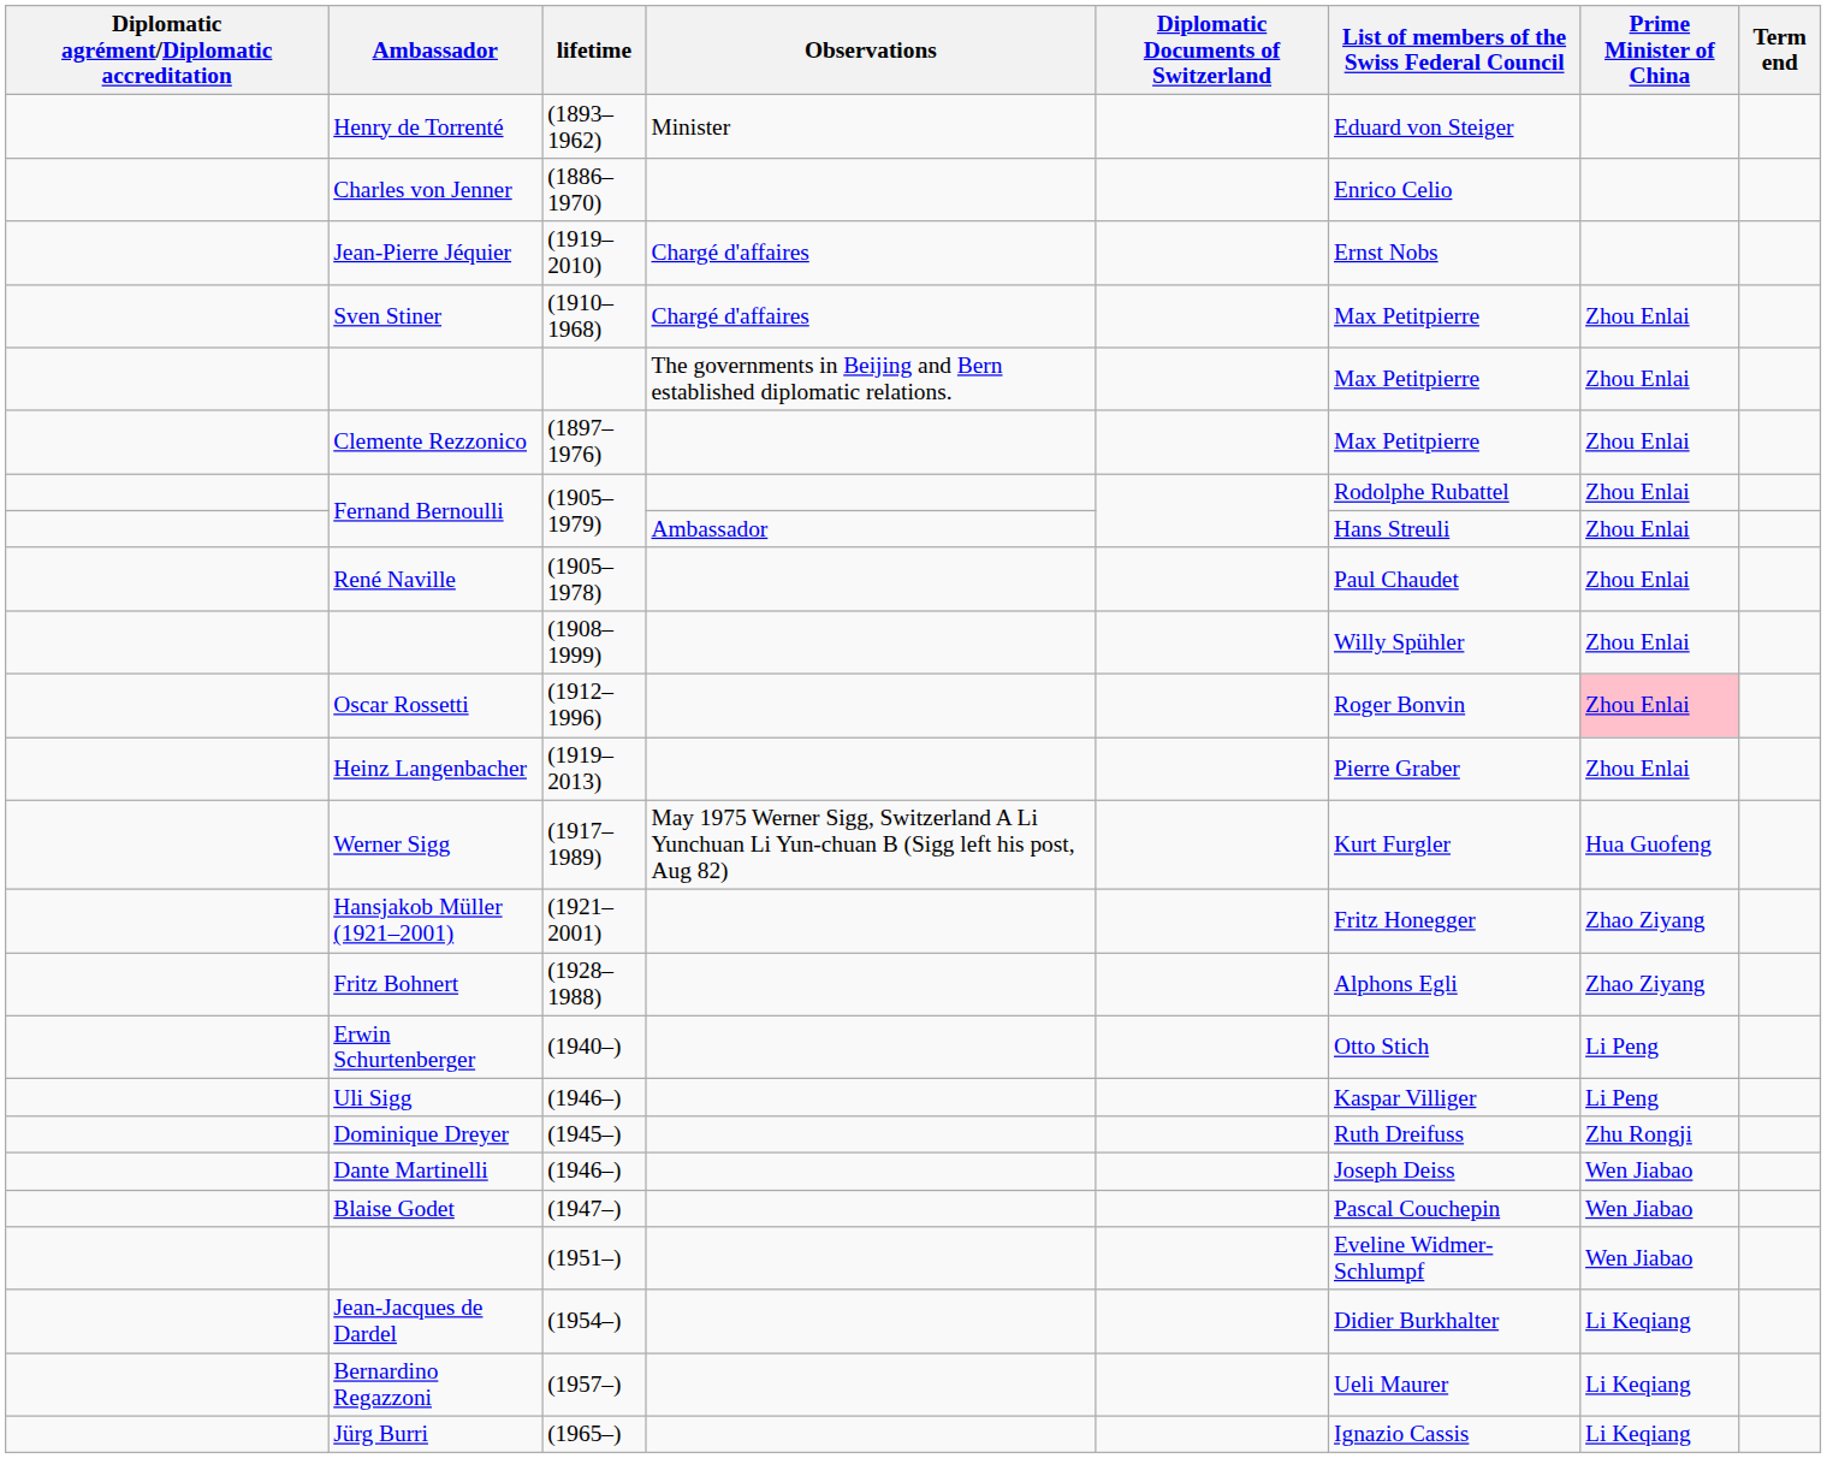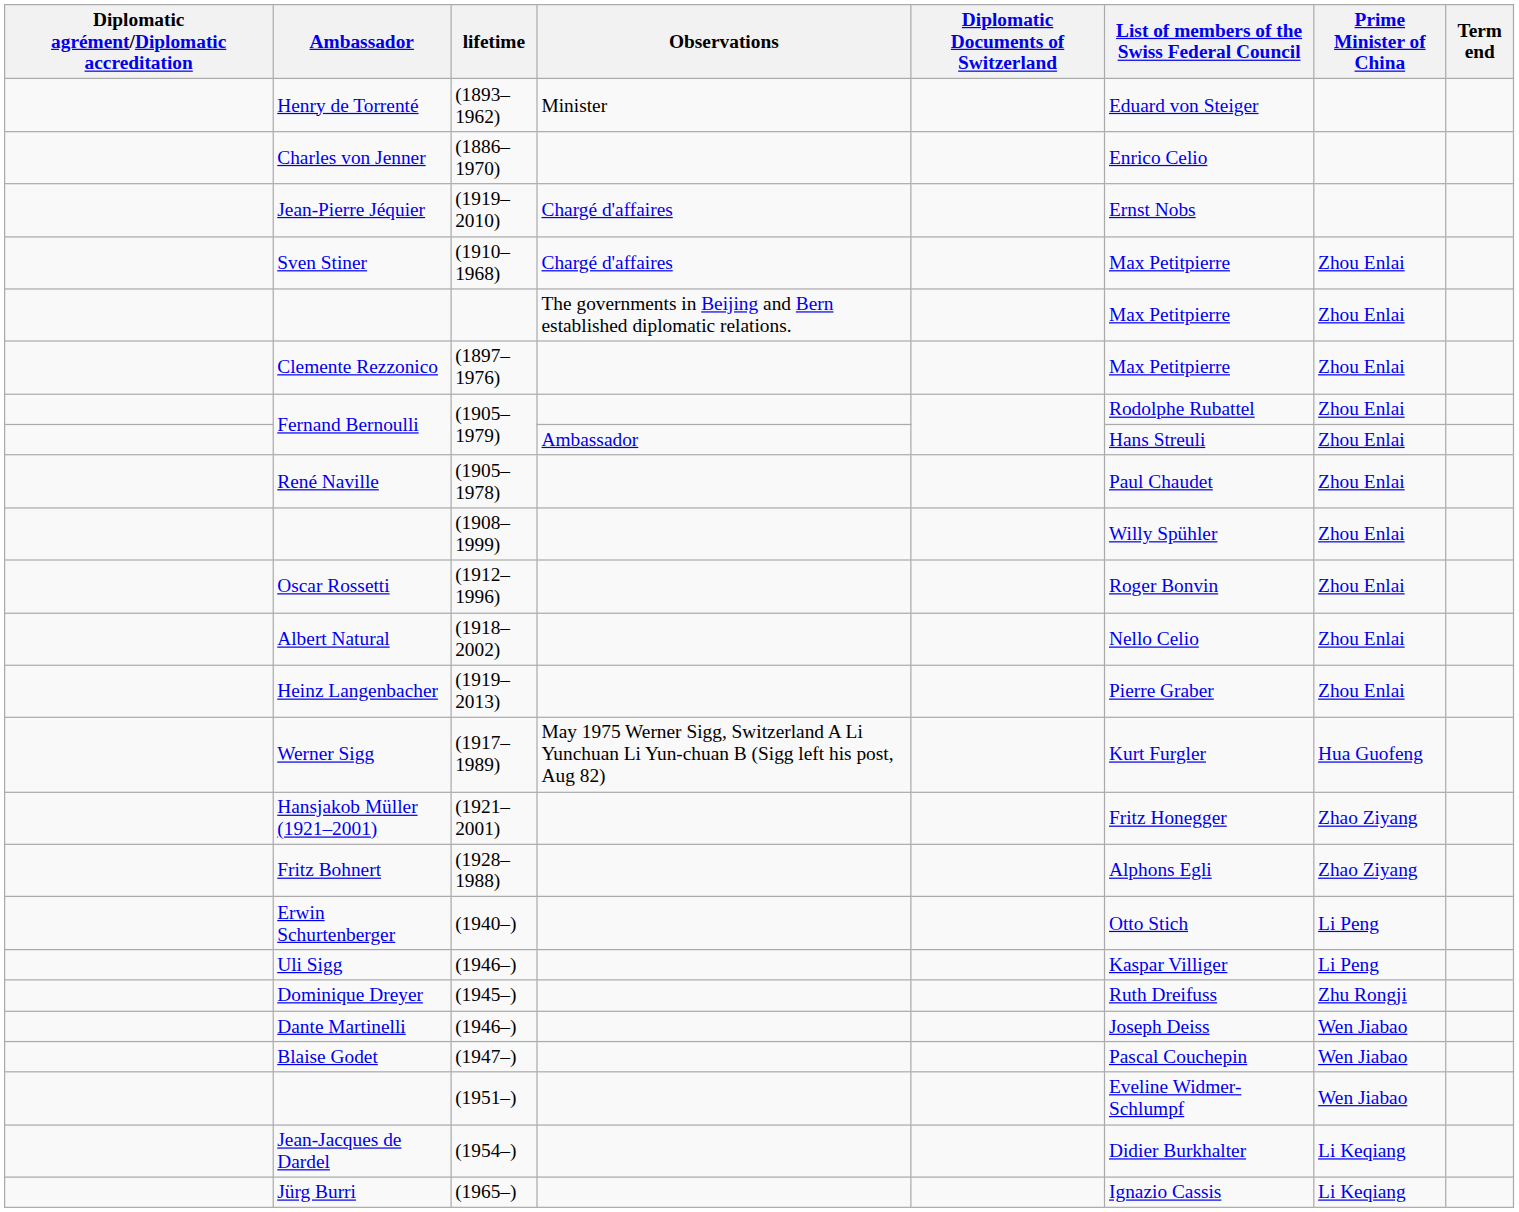(1912–1996) | Prime Minister of China: pink background -> no background
+ row: Albert Natural | (1918–2002) | Nello Celio | Zhou Enlai
- row: Bernardino Regazzoni | (1957–) | Ueli Maurer | Li Keqiang
